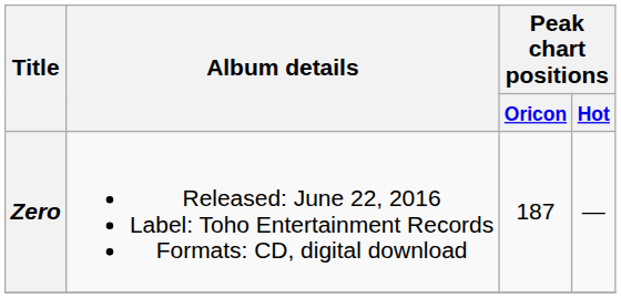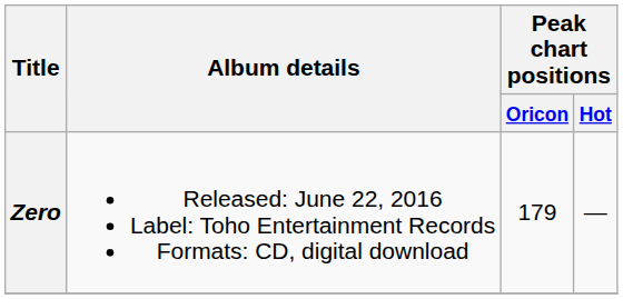Zero | Peak chart positions / Oricon: 187 -> 179
